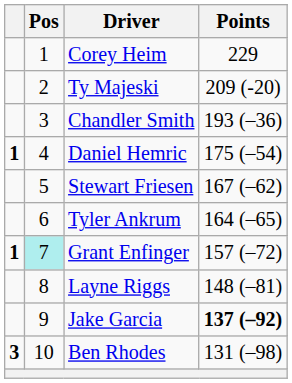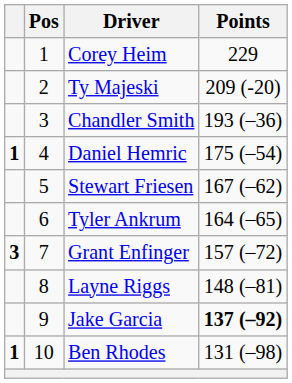Grant Enfinger | column 1: 1 -> 3
Grant Enfinger | Pos: paleturquoise background -> no background
Ben Rhodes | column 1: 3 -> 1
